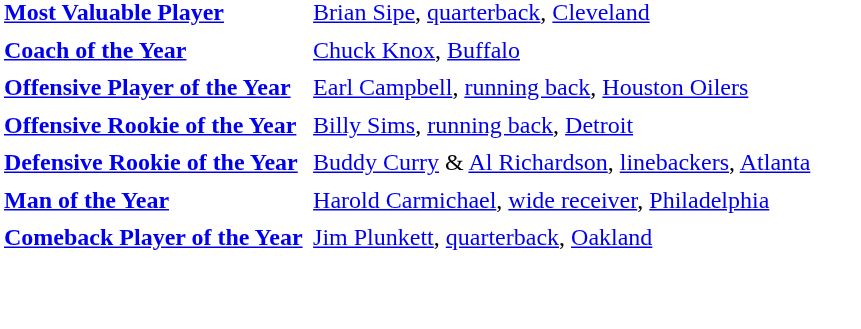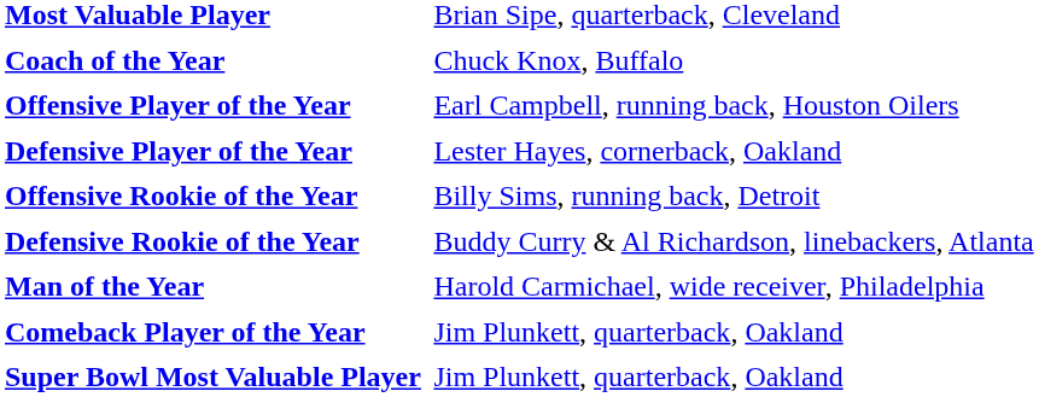+ row: Defensive Player of the Year | Lester Hayes, cornerback, Oakland
+ row: Super Bowl Most Valuable Player | Jim Plunkett, quarterback, Oakland
